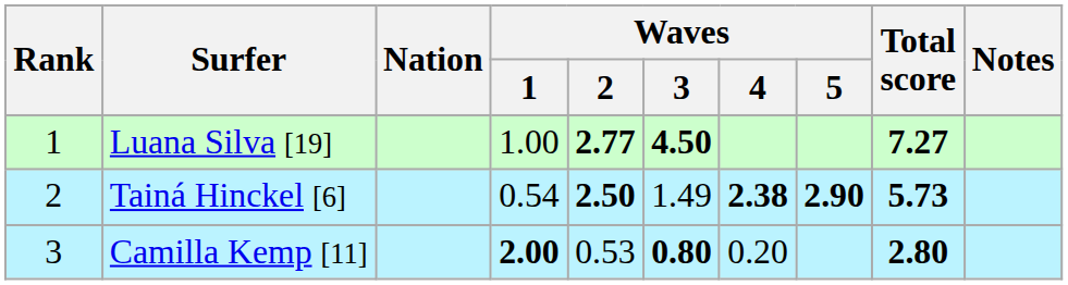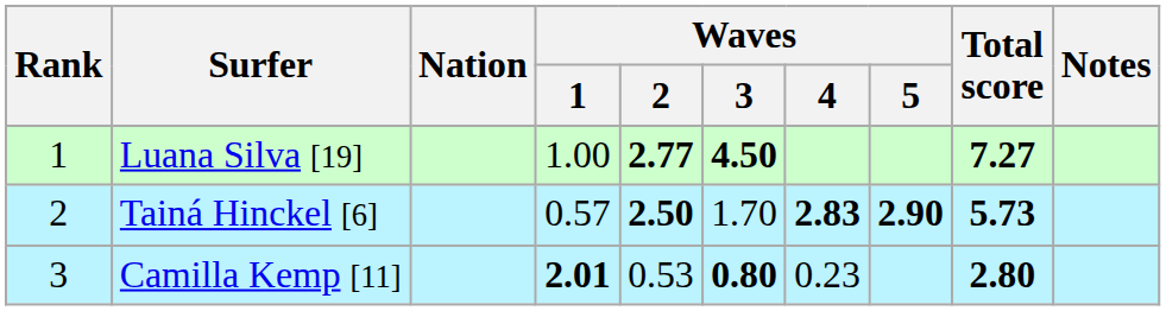Tainá Hinckel [6] | Waves / 1: 0.54 -> 0.57
Tainá Hinckel [6] | Waves / 3: 1.49 -> 1.70
Tainá Hinckel [6] | Waves / 4: 2.38 -> 2.83
Camilla Kemp [11] | Waves / 1: 2.00 -> 2.01
Camilla Kemp [11] | Waves / 4: 0.20 -> 0.23
